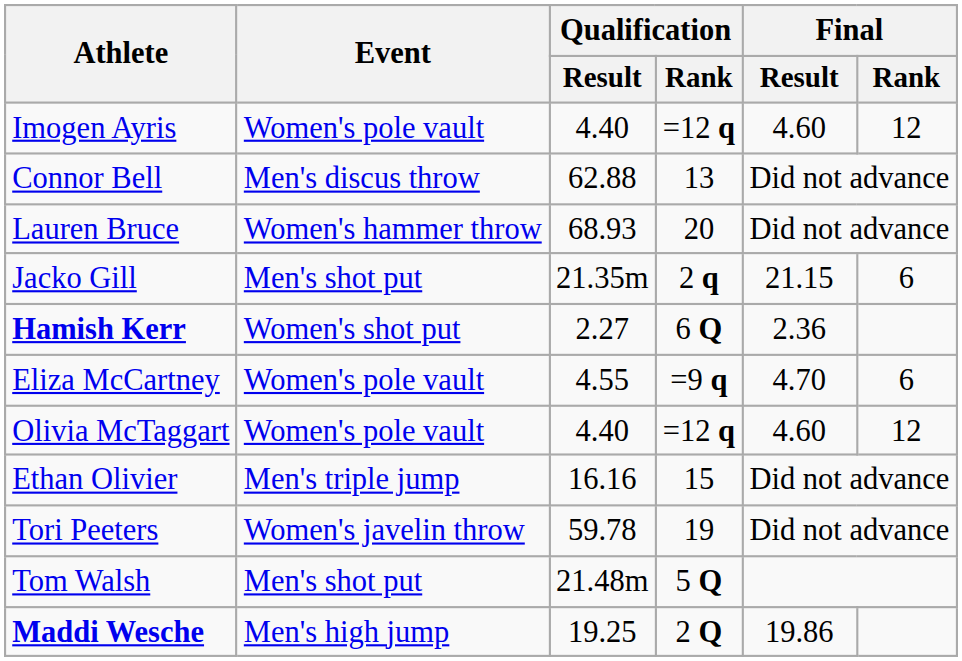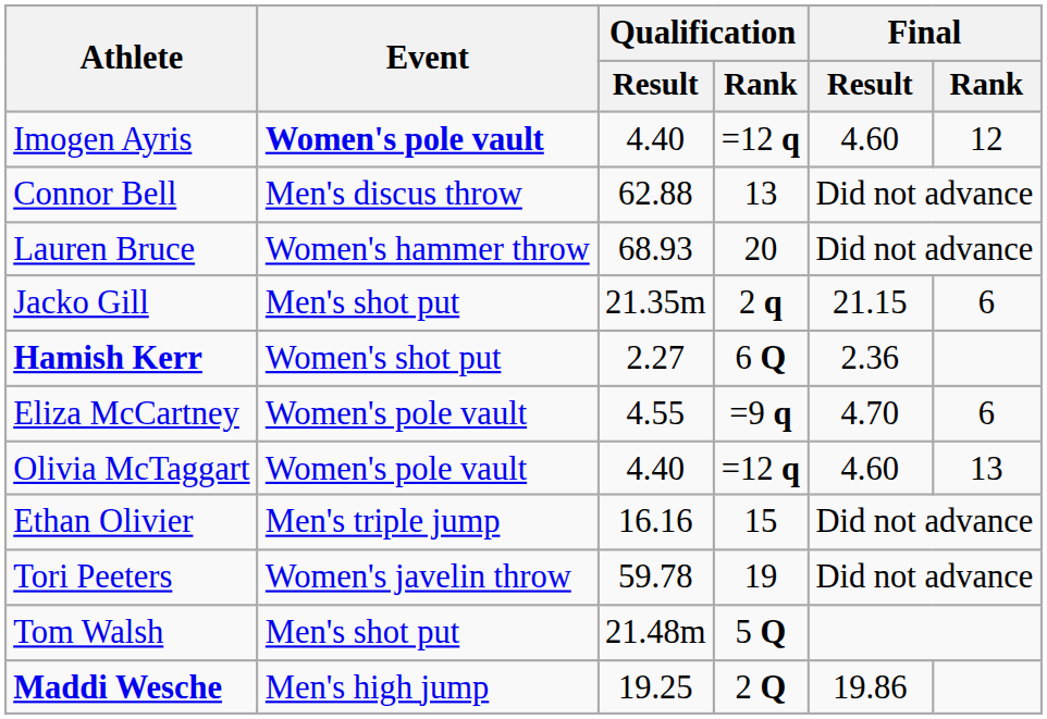Imogen Ayris | Event: normal -> bold
Olivia McTaggart | Final / Rank: 12 -> 13
